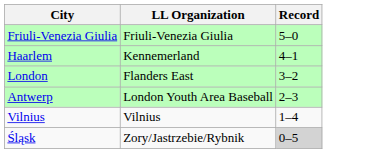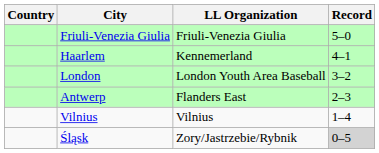+ column: Country
London | LL Organization: Flanders East -> London Youth Area Baseball
Antwerp | LL Organization: London Youth Area Baseball -> Flanders East
